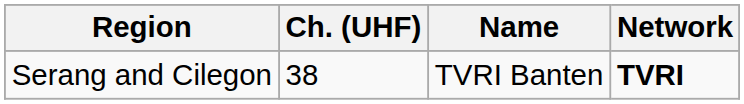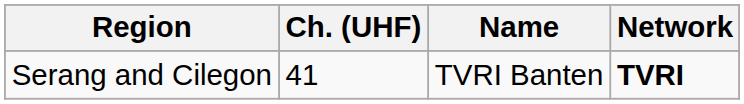Serang and Cilegon | Ch. (UHF): 38 -> 41
